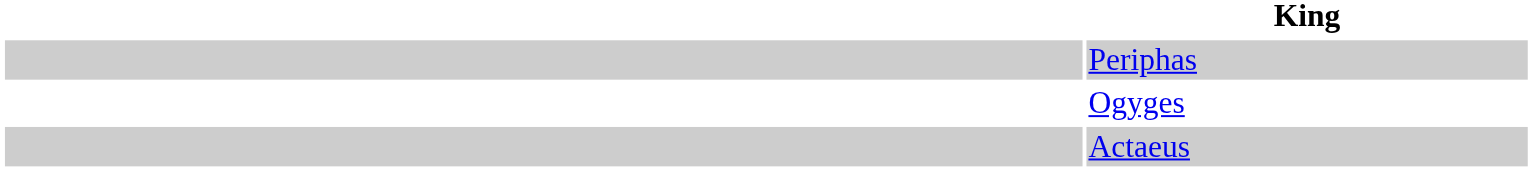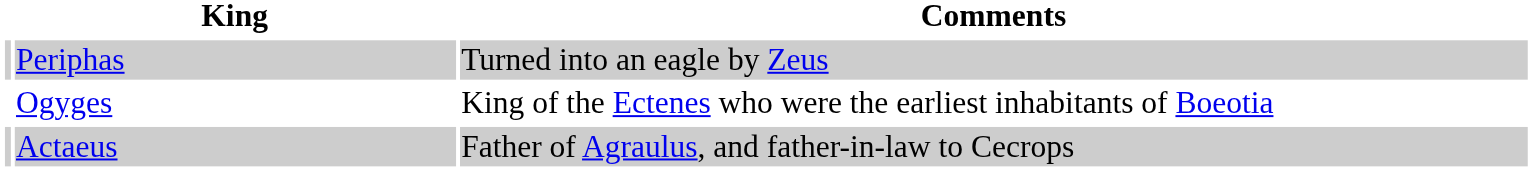+ column: Comments | Turned into an eagle by Zeus | King of the Ectenes who were the earliest inhabitants of Boeotia | Father of Agraulus, and father-in-law to Cecrops
